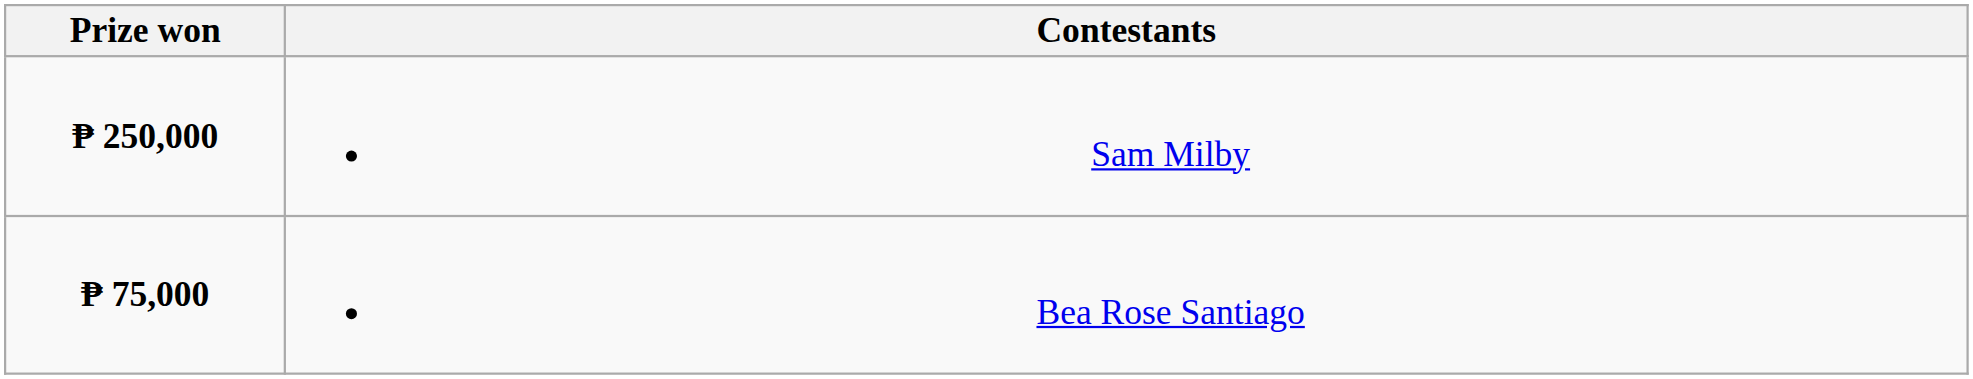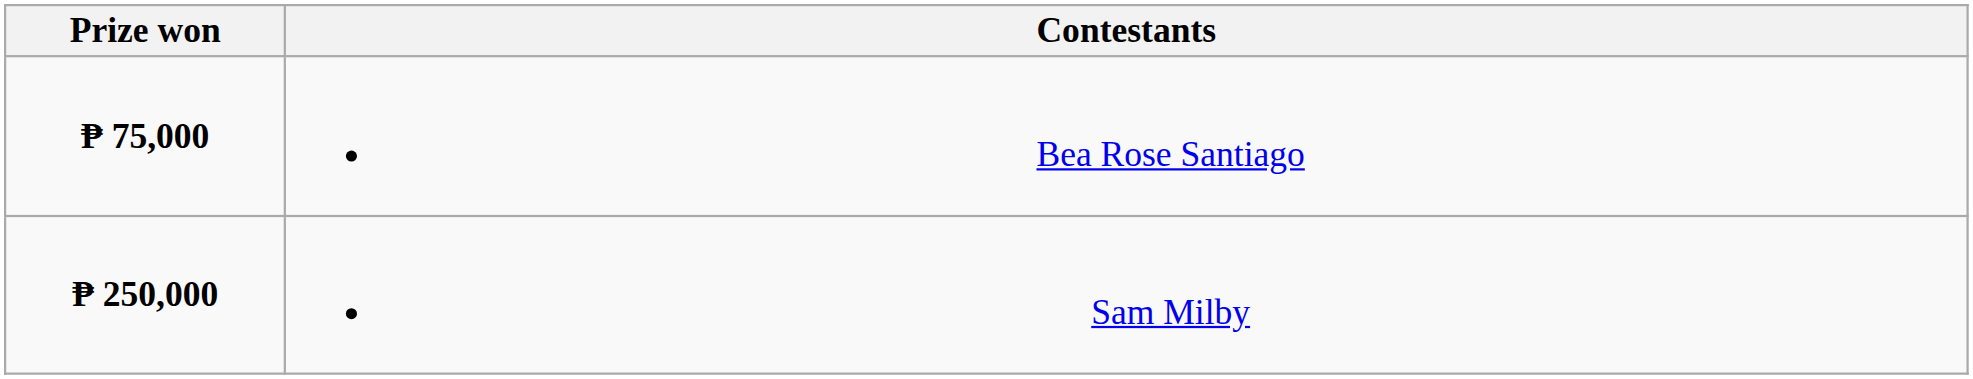rows swapped: Bea Rose Santiago <-> Sam Milby
